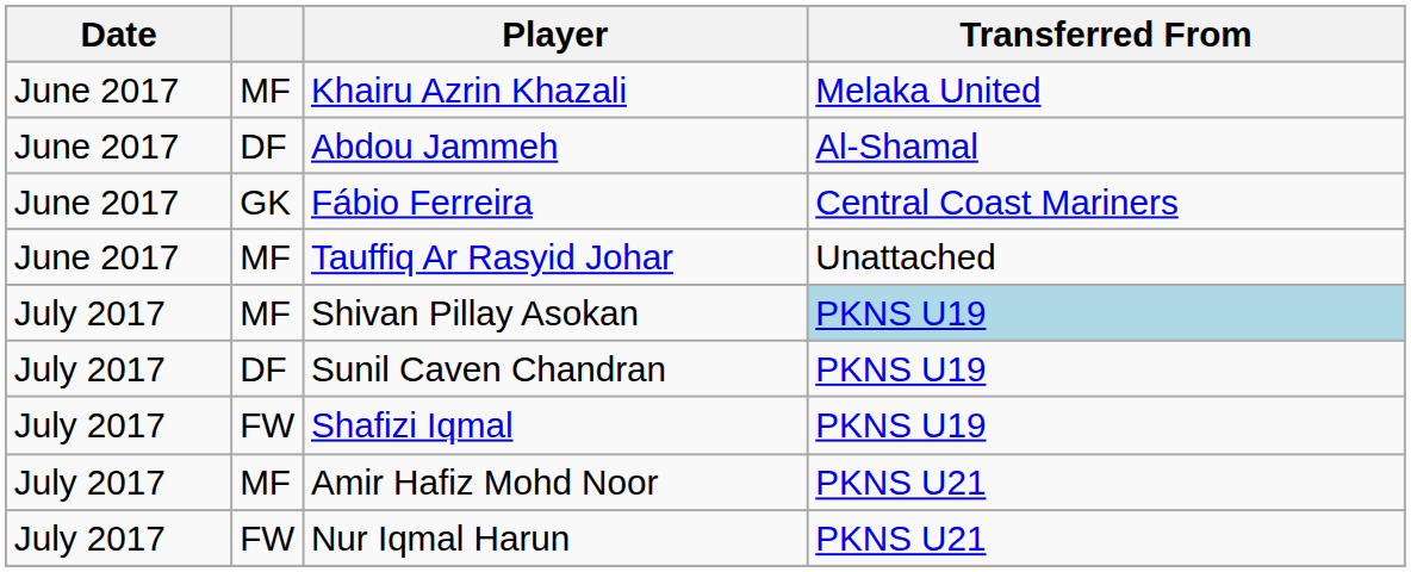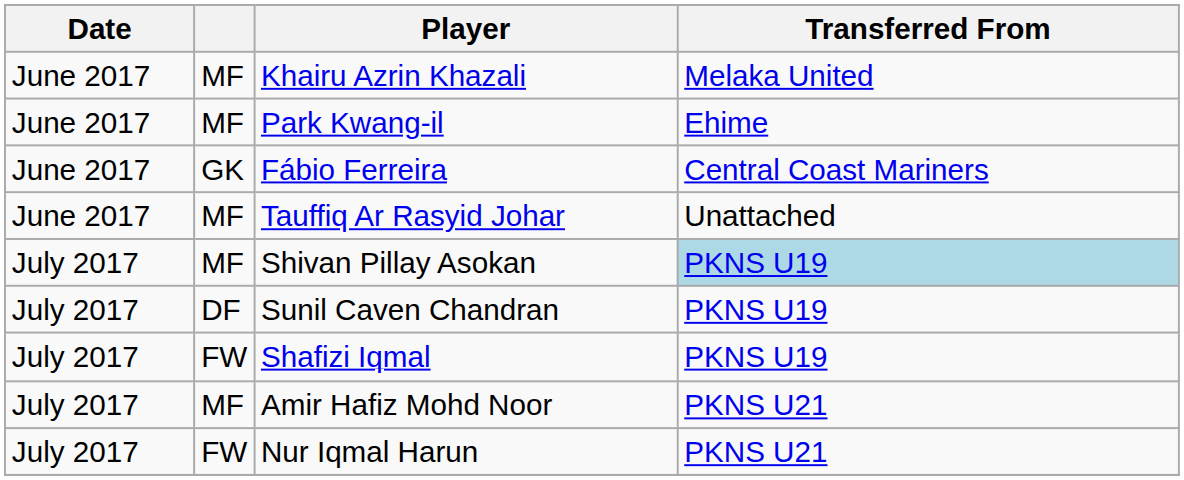- row: June 2017 | DF | Abdou Jammeh | Al-Shamal
+ row: June 2017 | MF | Park Kwang-il | Ehime
